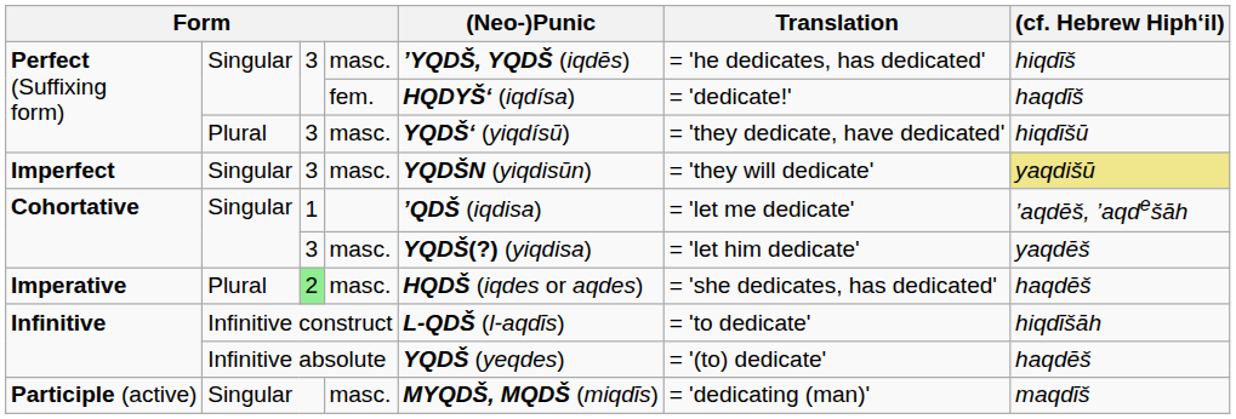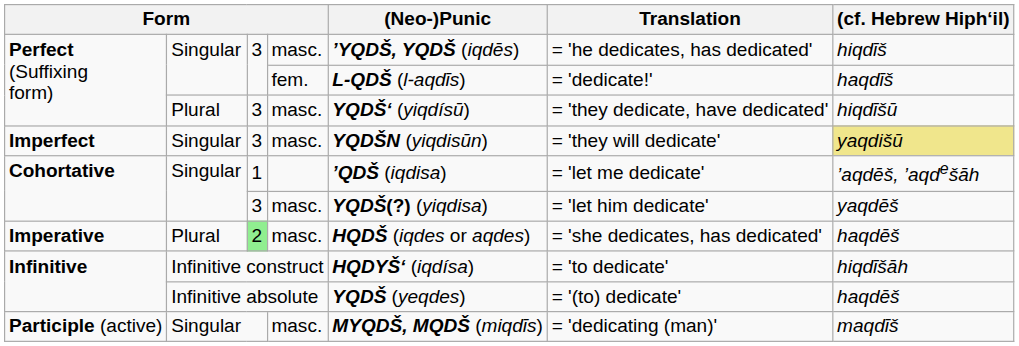Perfect (Suffixing form) / fem. | (Neo-)Punic: HQDYŠ‘ (iqdísa) -> L-QDŠ (l-aqdīs)
Infinitive / Infinitive construct | (Neo-)Punic: L-QDŠ (l-aqdīs) -> HQDYŠ‘ (iqdísa)
